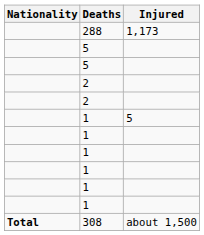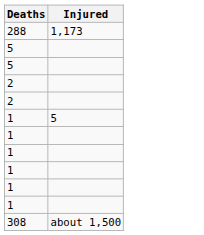- column: Nationality | Total
